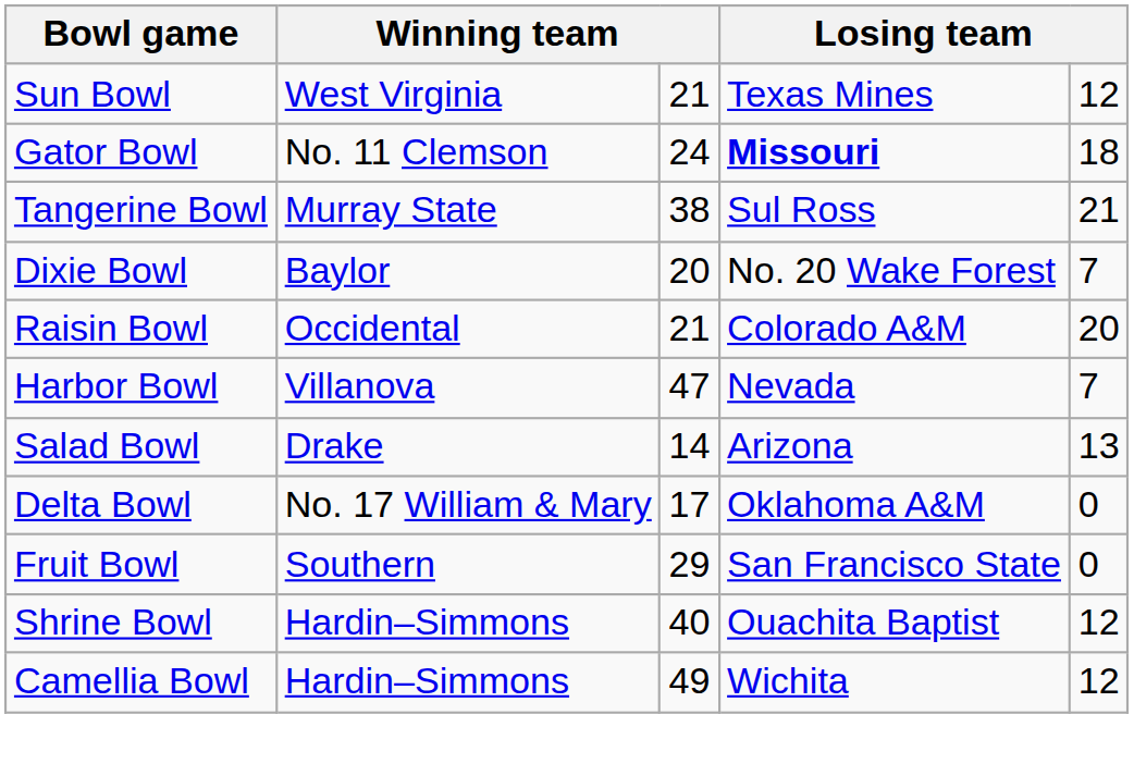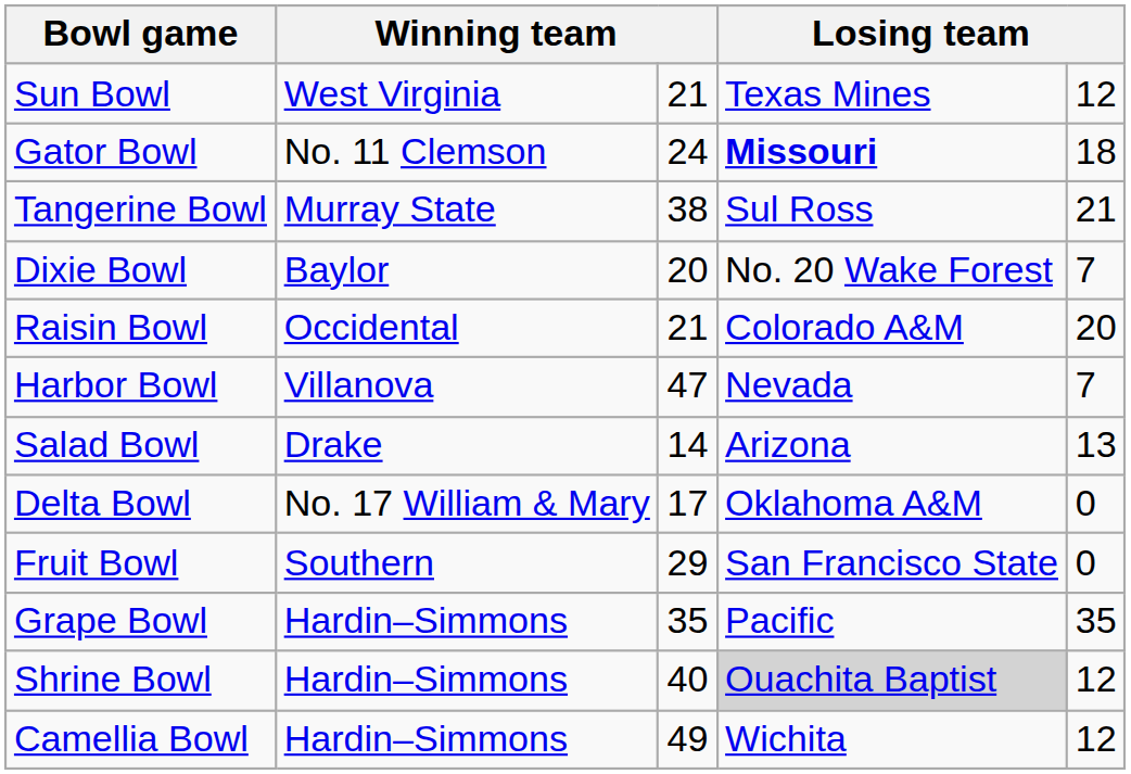+ row: Grape Bowl | Hardin–Simmons | 35 | Pacific | 35
Shrine Bowl | column 4: no background -> lightgrey background
